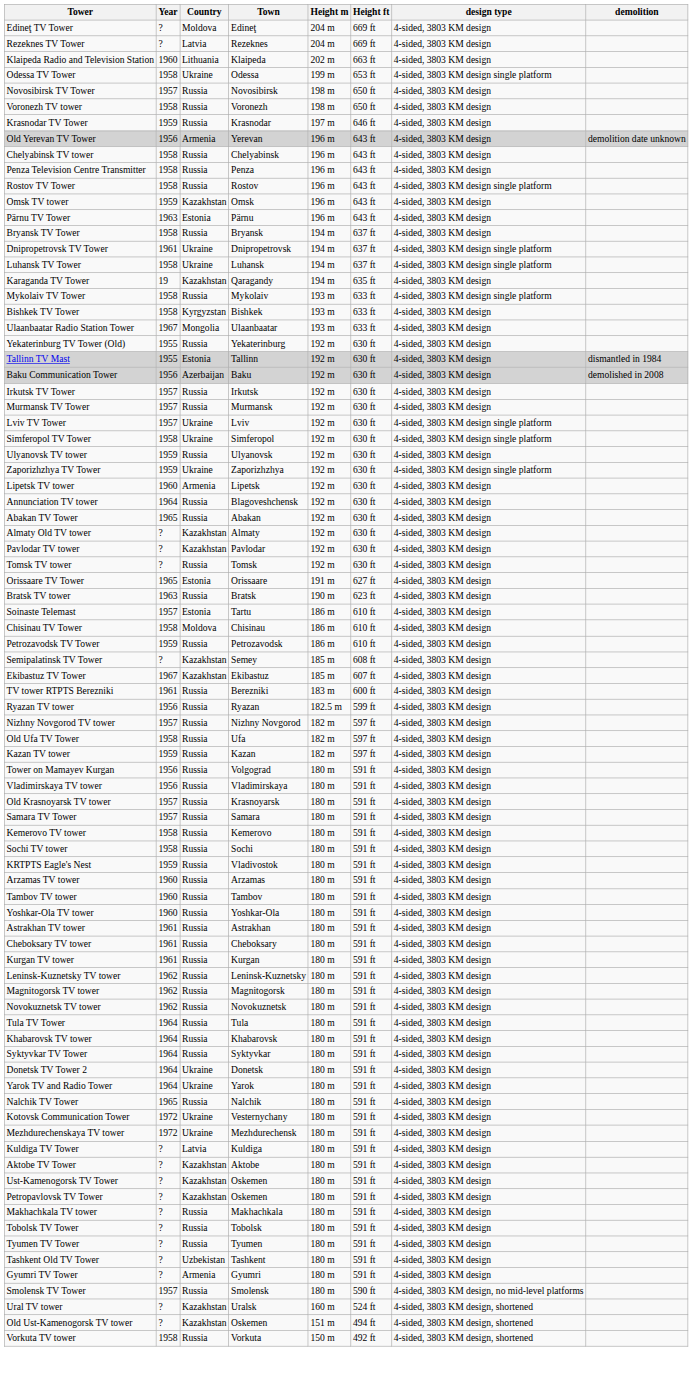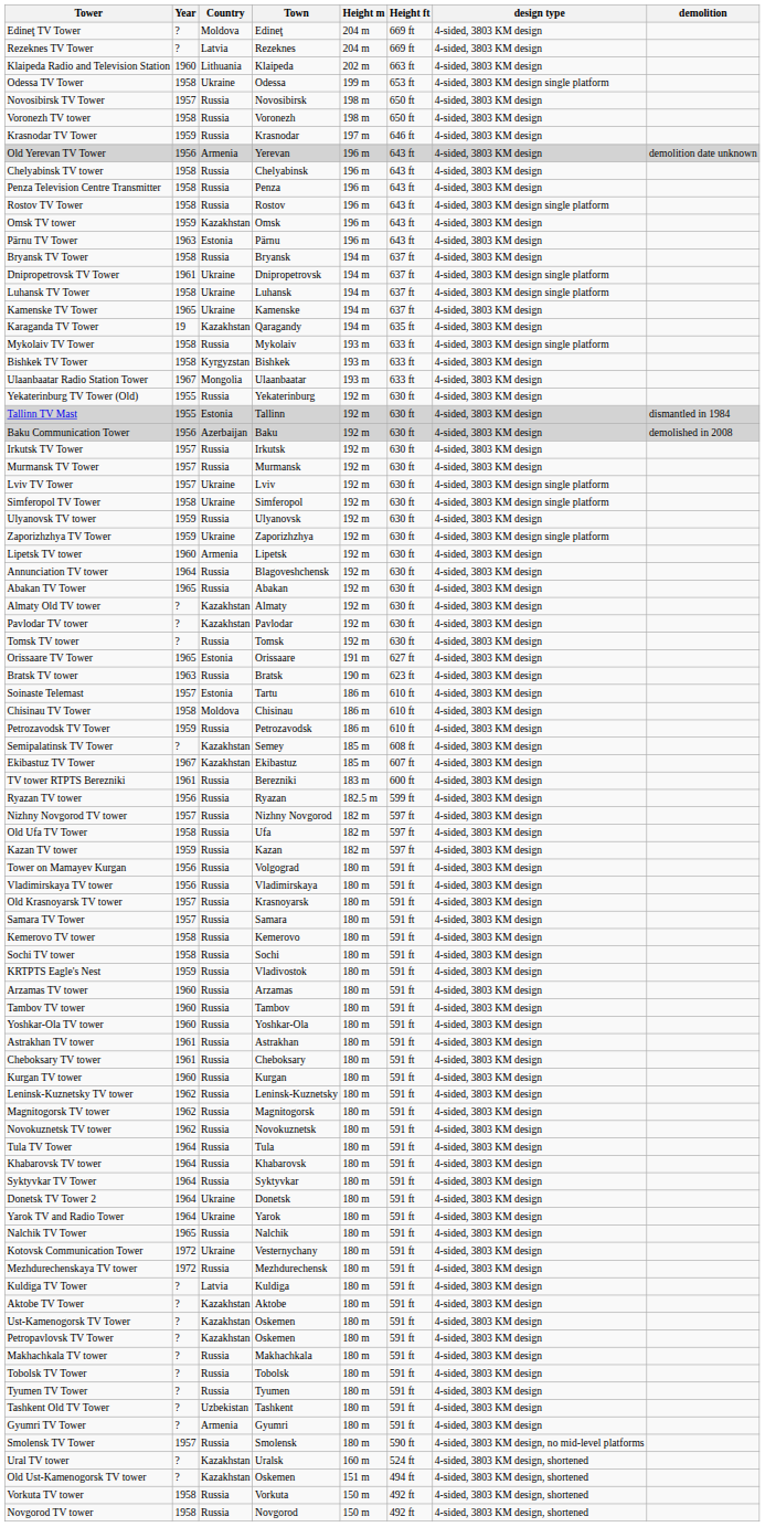+ row: Kamenske TV Tower | 1965 | Ukraine | Kamenske | 194 m | 637 ft | 4-sided, 3803 KM design
Kurgan TV tower | Year: 1961 -> 1960
Mezhdurechenskaya TV tower | Country: Ukraine -> Russia
+ row: Novgorod TV tower | 1958 | Russia | Novgorod | 150 m | 492 ft | 4-sided, 3803 KM design, shortened
